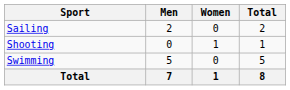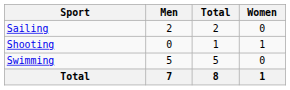columns swapped: Women <-> Total
